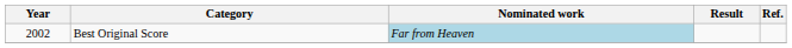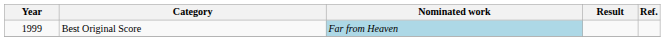Best Original Score | Year: 2002 -> 1999
